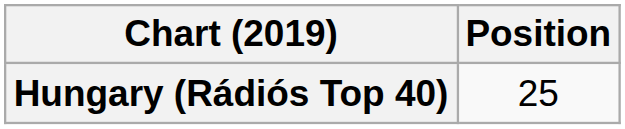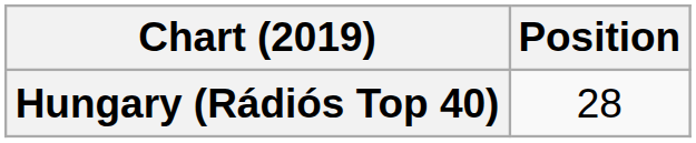Hungary (Rádiós Top 40) | Position: 25 -> 28
